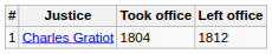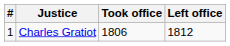Charles Gratiot | Took office: 1804 -> 1806
